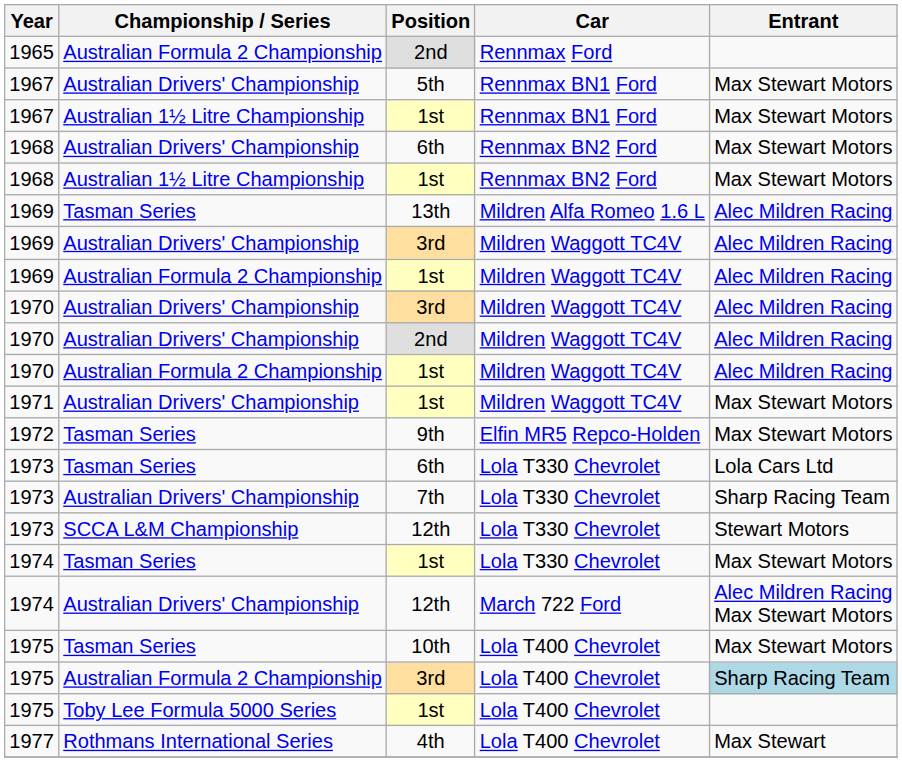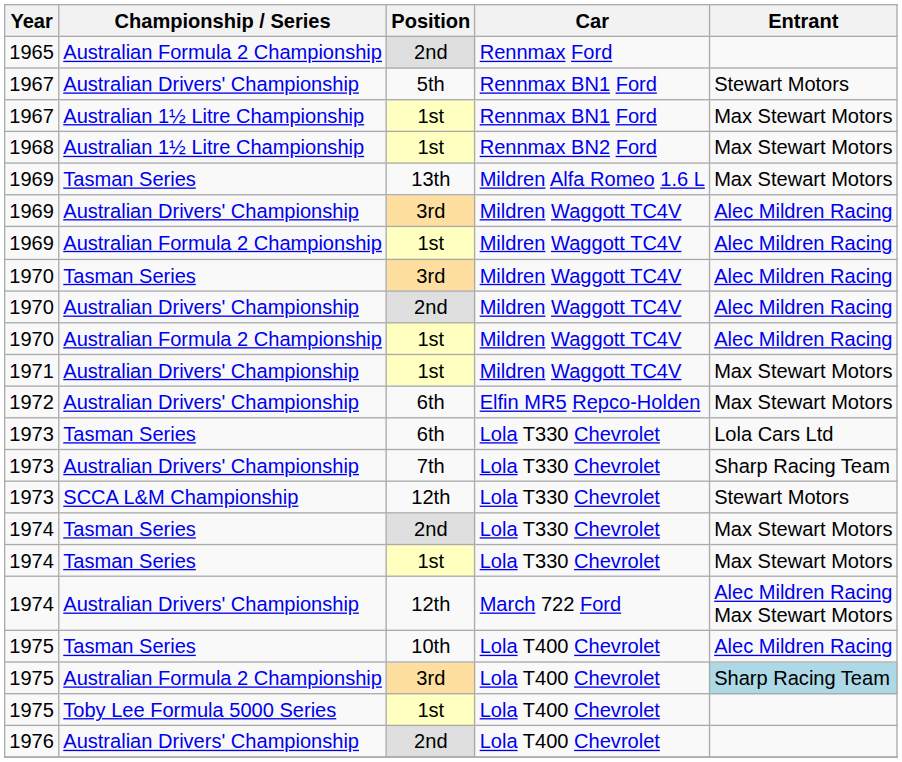1967 / 5th | Entrant: Max Stewart Motors -> Stewart Motors
- row: 1968 | Australian Drivers' Championship | 6th | Rennmax BN2 Ford | Max Stewart Motors
1969 / 13th | Entrant: Alec Mildren Racing -> Max Stewart Motors
1970 / 3rd | Championship / Series: Australian Drivers' Championship -> Tasman Series
- row: 1972 | Tasman Series | 9th | Elfin MR5 Repco-Holden | Max Stewart Motors
+ row: 1972 | Australian Drivers' Championship | 6th | Elfin MR5 Repco-Holden | Max Stewart Motors
+ row: 1974 | Tasman Series | 2nd | Lola T330 Chevrolet | Max Stewart Motors
1975 / 10th | Entrant: Max Stewart Motors -> Alec Mildren Racing
+ row: 1976 | Australian Drivers' Championship | 2nd | Lola T400 Chevrolet
- row: 1977 | Rothmans International Series | 4th | Lola T400 Chevrolet | Max Stewart
